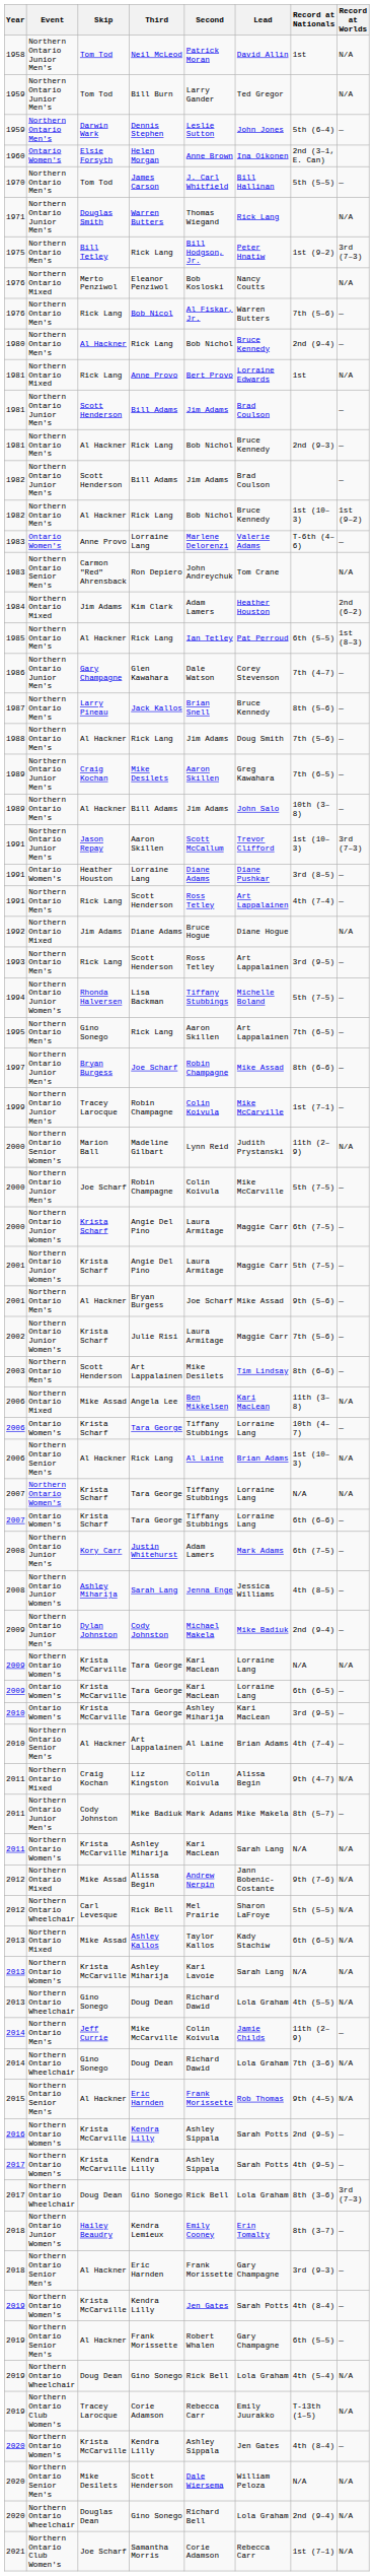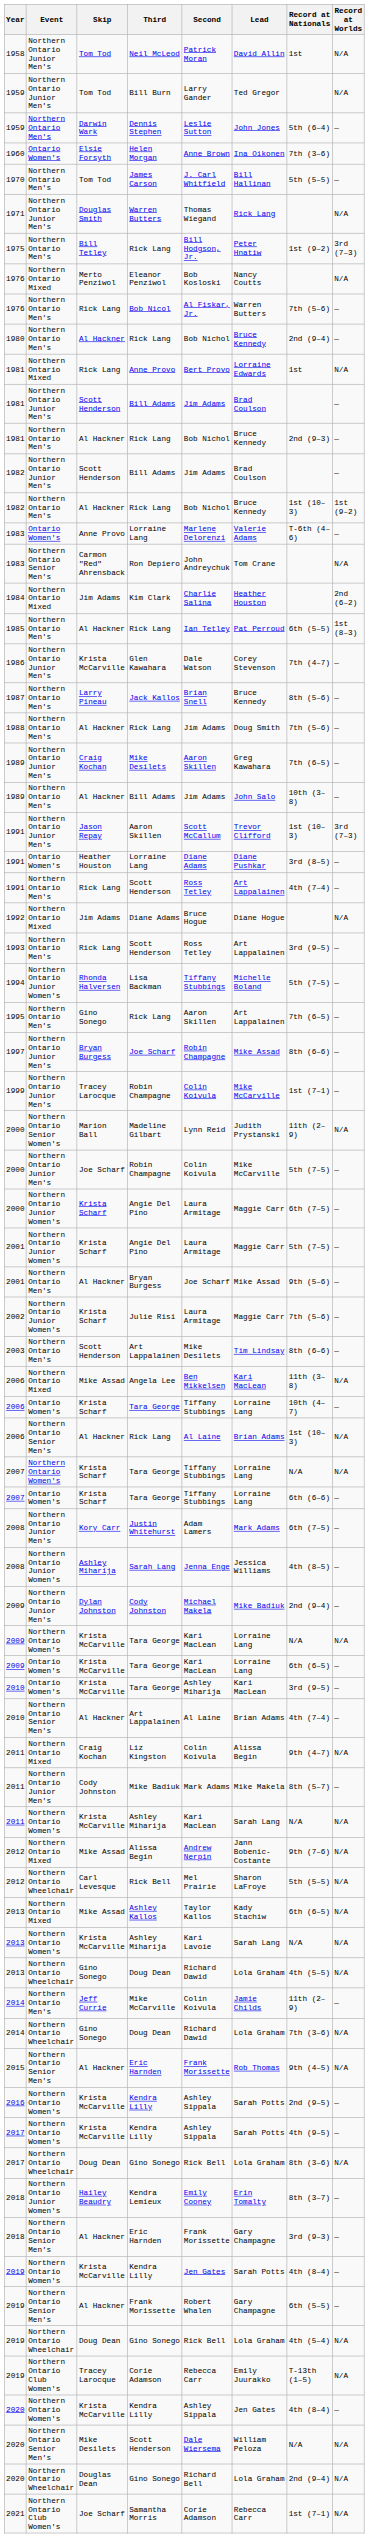Helen Morgan | Record at Nationals: 2nd (3–1, E. Can) -> 7th (3–6)
Kim Clark | Second: Adam Lamers -> Charlie Salina
Glen Kawahara | Skip: Gary Champagne -> Krista McCarville
2017 / Gino Sonego | Record at Worlds: 3rd (7–3) -> N/A
